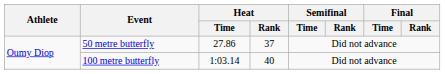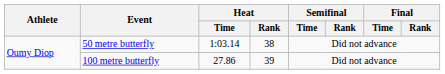50 metre butterfly | Heat / Time: 27.86 -> 1:03.14
50 metre butterfly | Heat / Rank: 37 -> 38
100 metre butterfly | Heat / Time: 1:03.14 -> 27.86
100 metre butterfly | Heat / Rank: 40 -> 39
